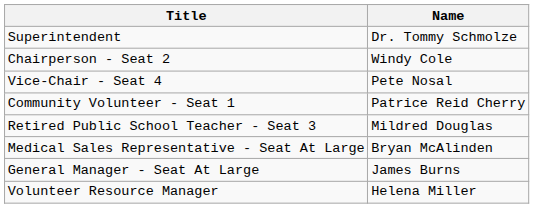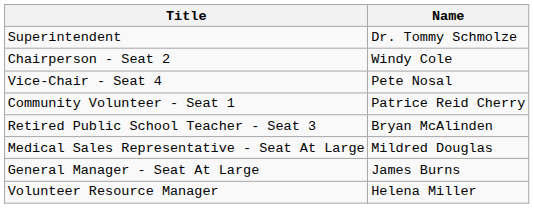Retired Public School Teacher - Seat 3 | Name: Mildred Douglas -> Bryan McAlinden
Medical Sales Representative - Seat At Large | Name: Bryan McAlinden -> Mildred Douglas
